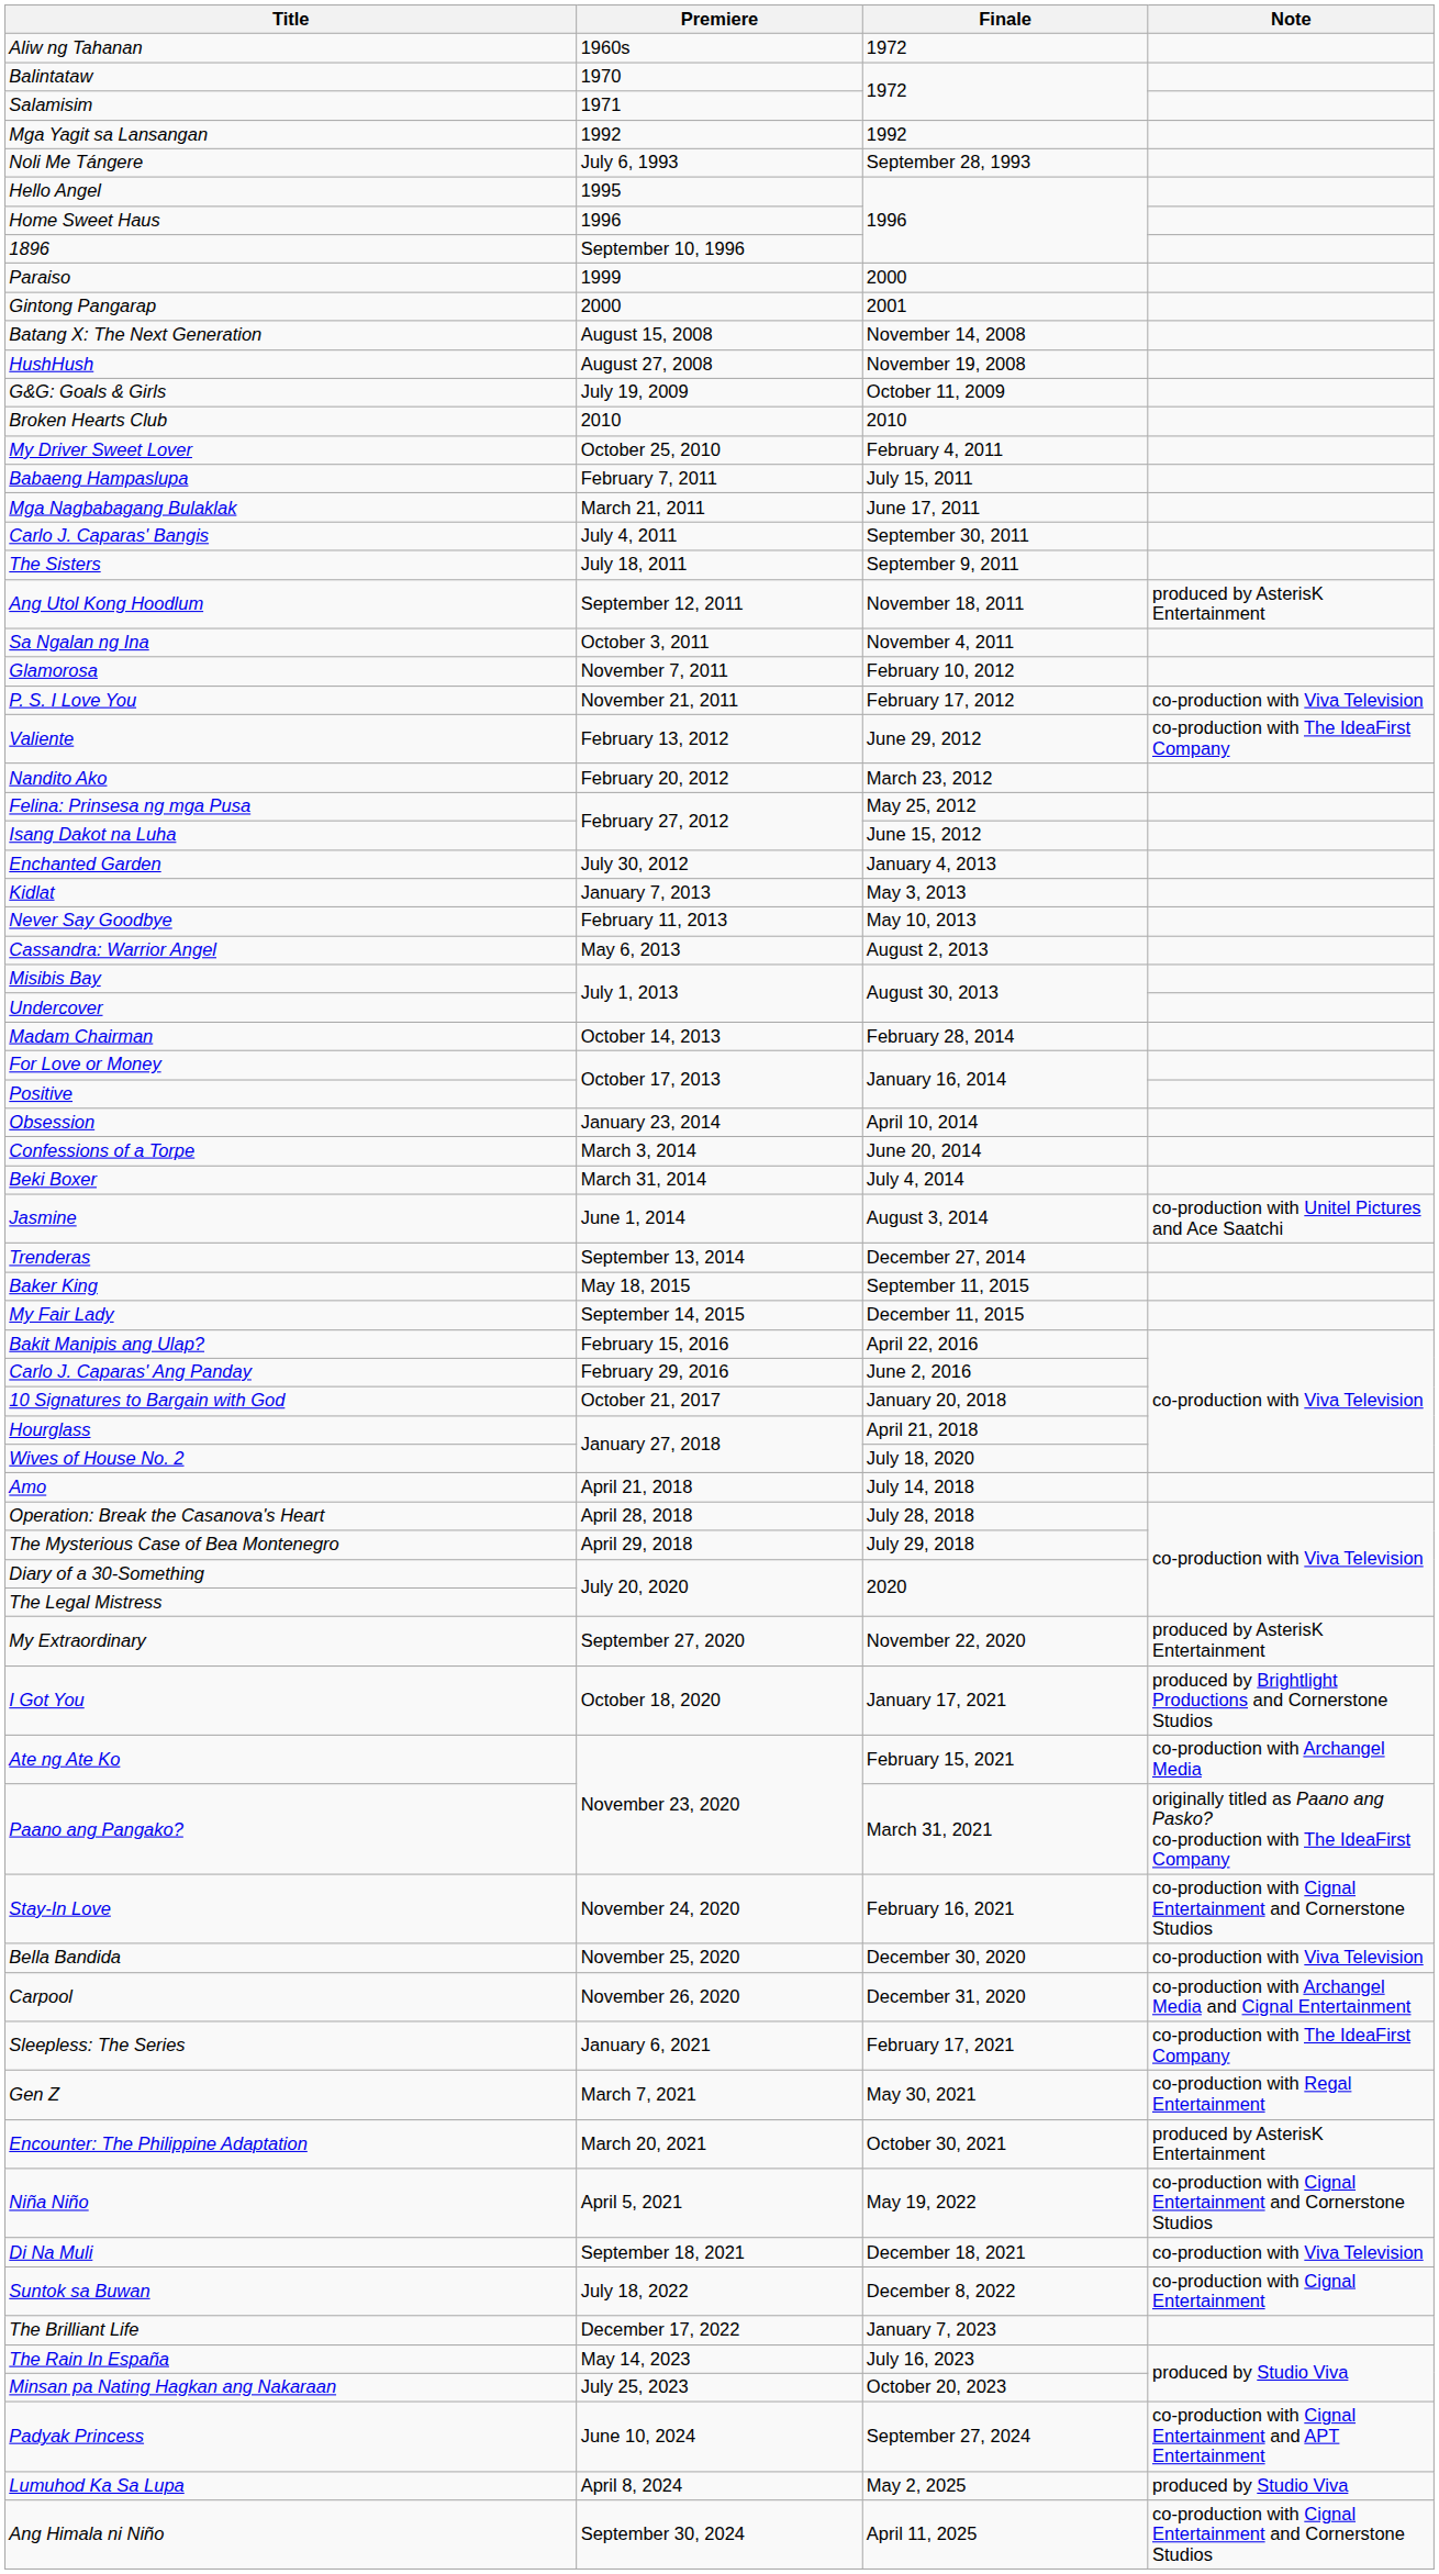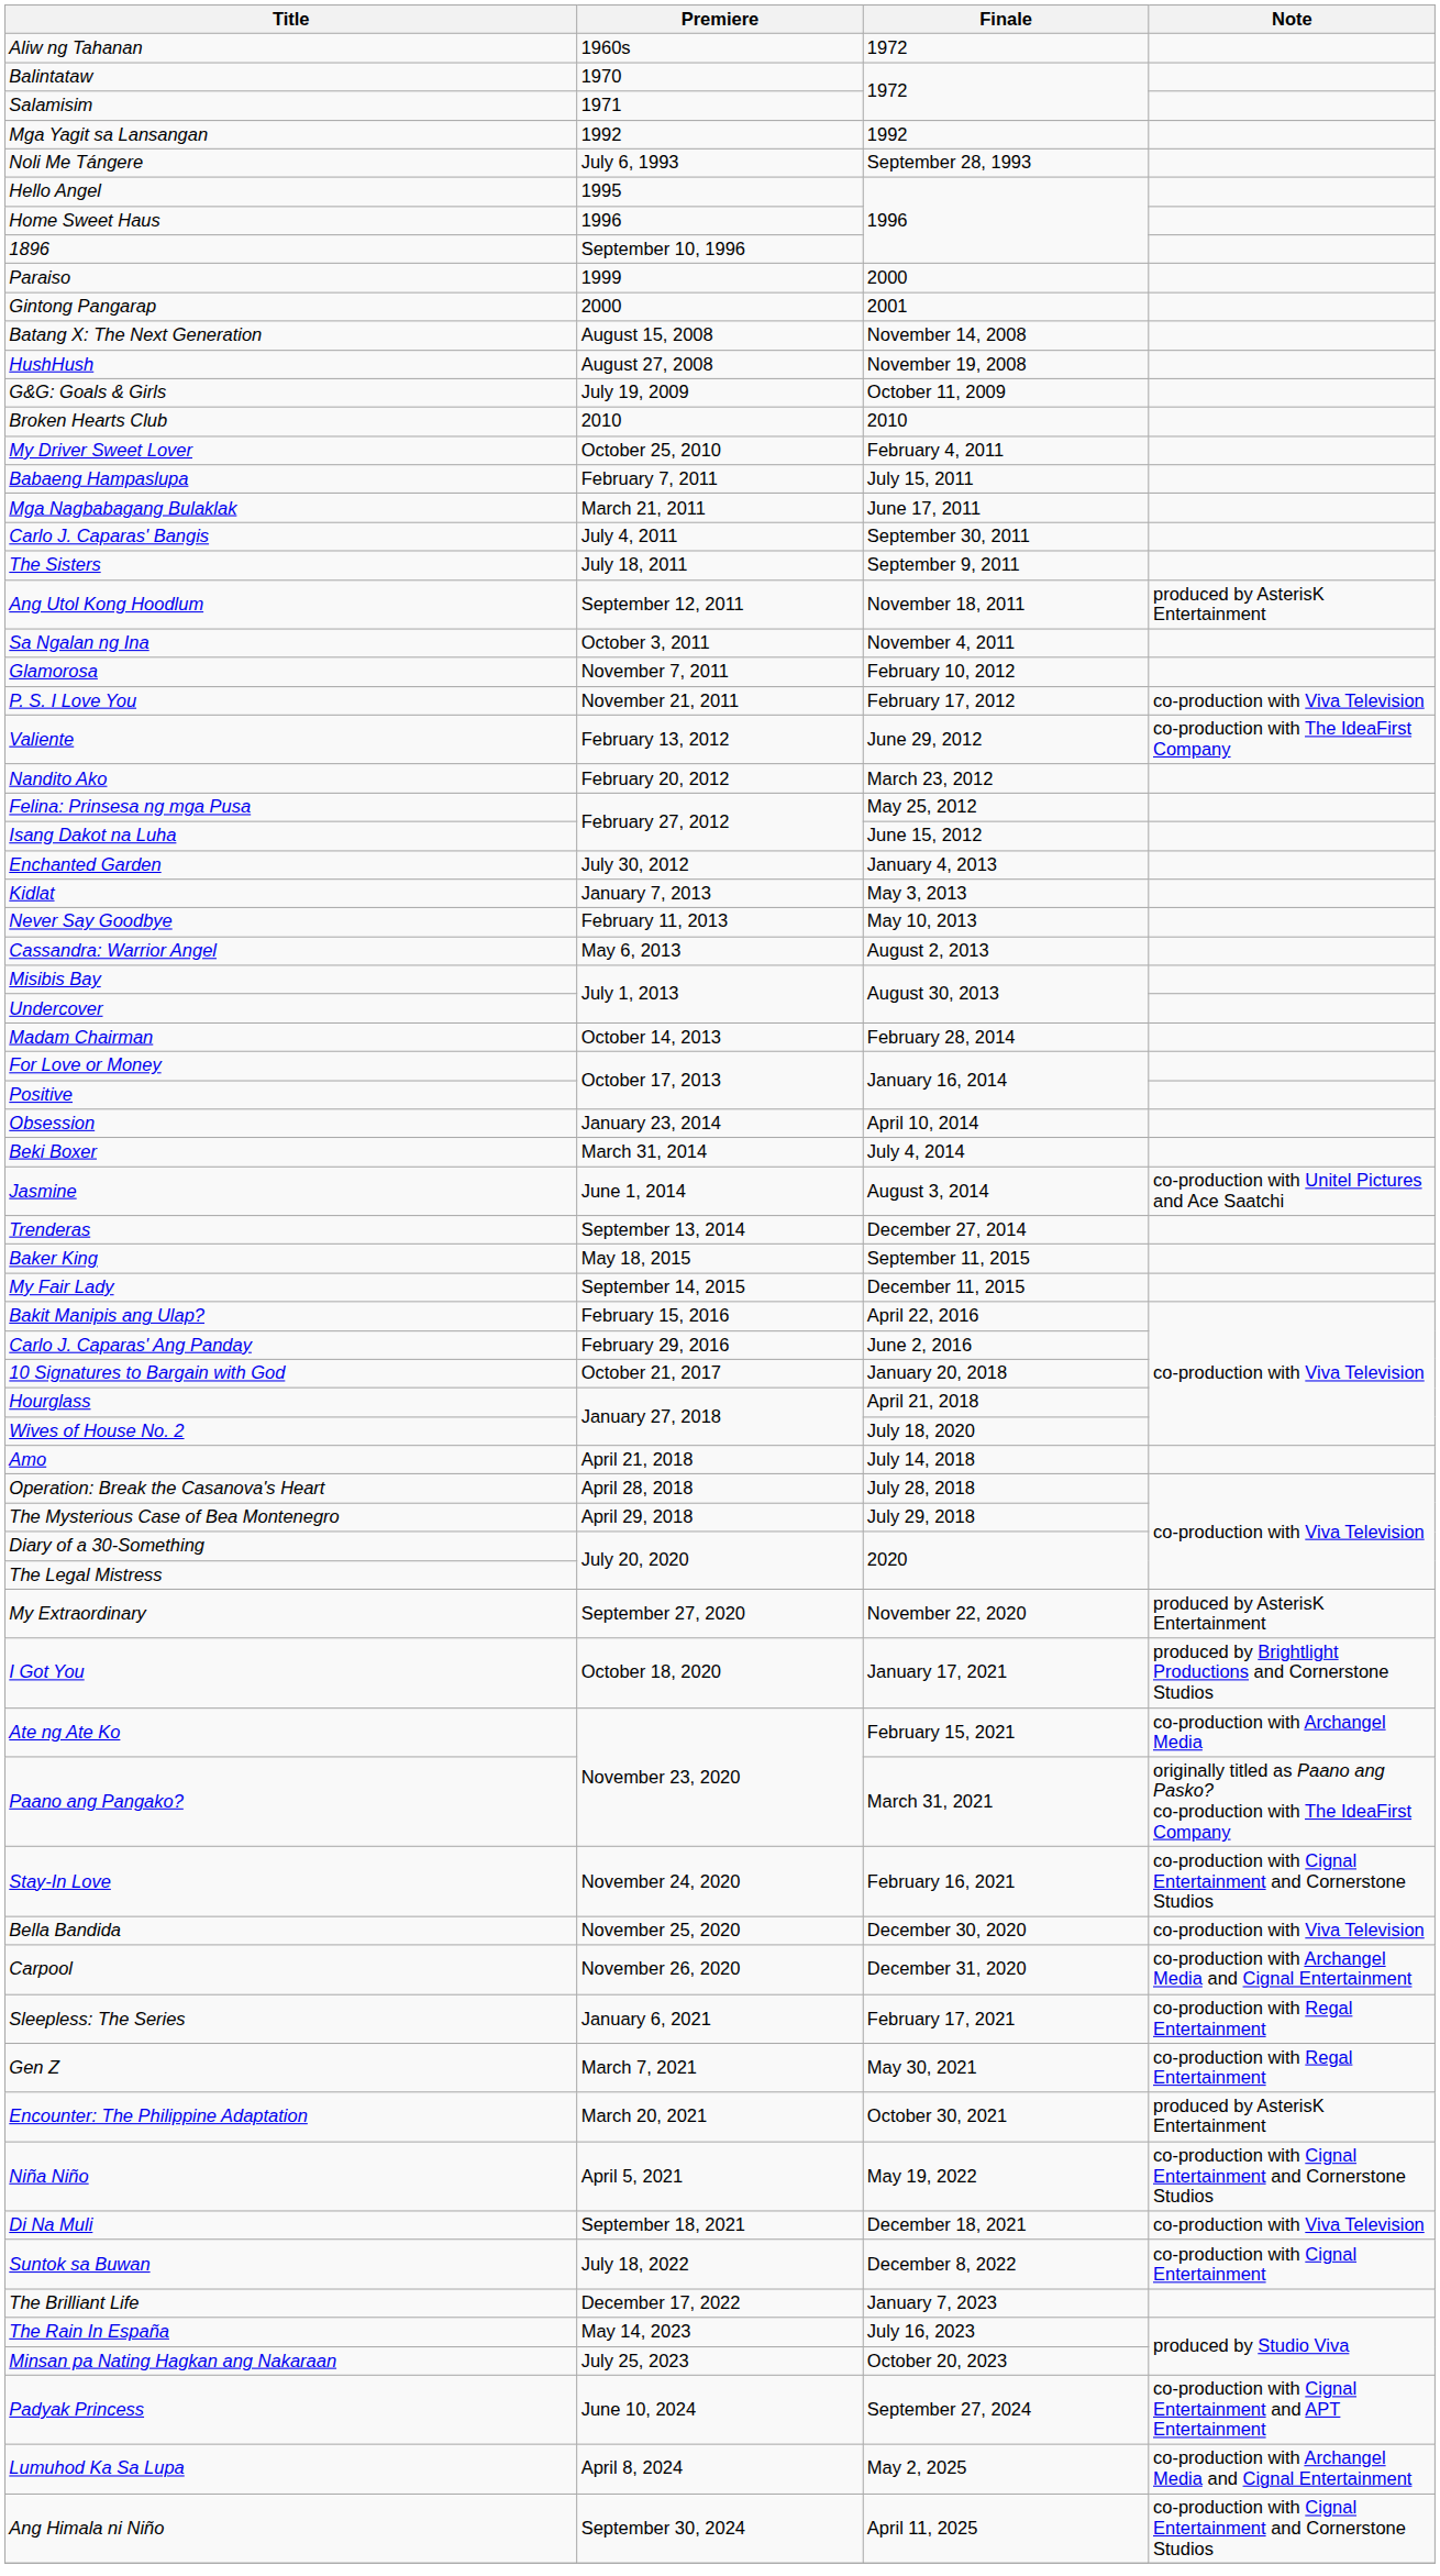- row: Confessions of a Torpe | March 3, 2014 | June 20, 2014
Sleepless: The Series | Note: co-production with The IdeaFirst Company -> co-production with Regal Entertainment
Lumuhod Ka Sa Lupa | Note: produced by Studio Viva -> co-production with Archangel Media and Cignal Entertainment
